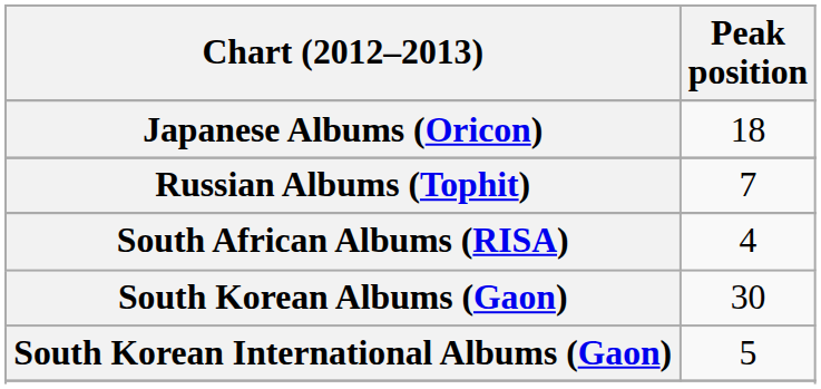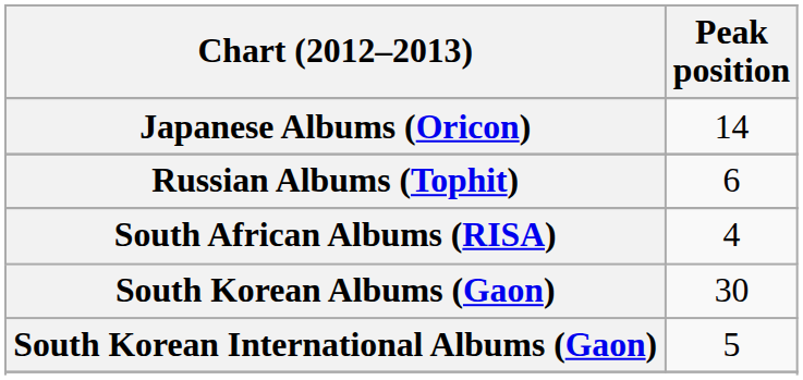Japanese Albums (Oricon) | Peak position: 18 -> 14
Russian Albums (Tophit) | Peak position: 7 -> 6
